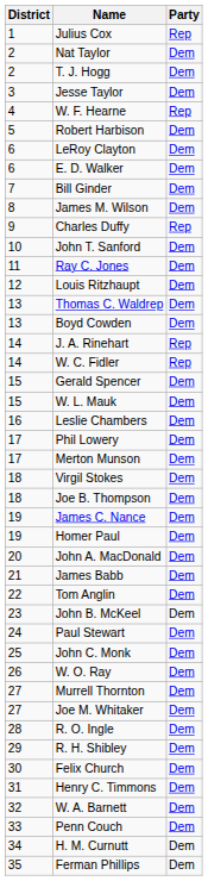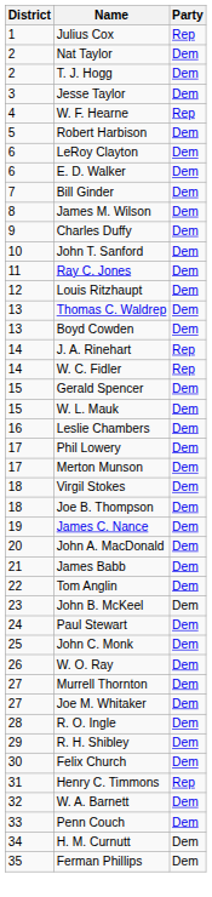Charles Duffy | Party: Rep -> Dem
- row: 19 | Homer Paul | Dem
Henry C. Timmons | Party: Dem -> Rep
